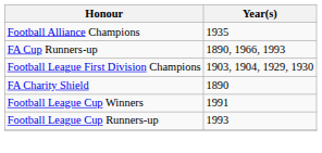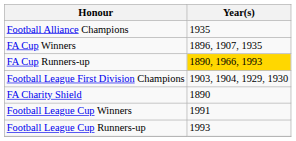+ row: FA Cup Winners | 1896, 1907, 1935
FA Cup Runners-up | Year(s): no background -> gold background
